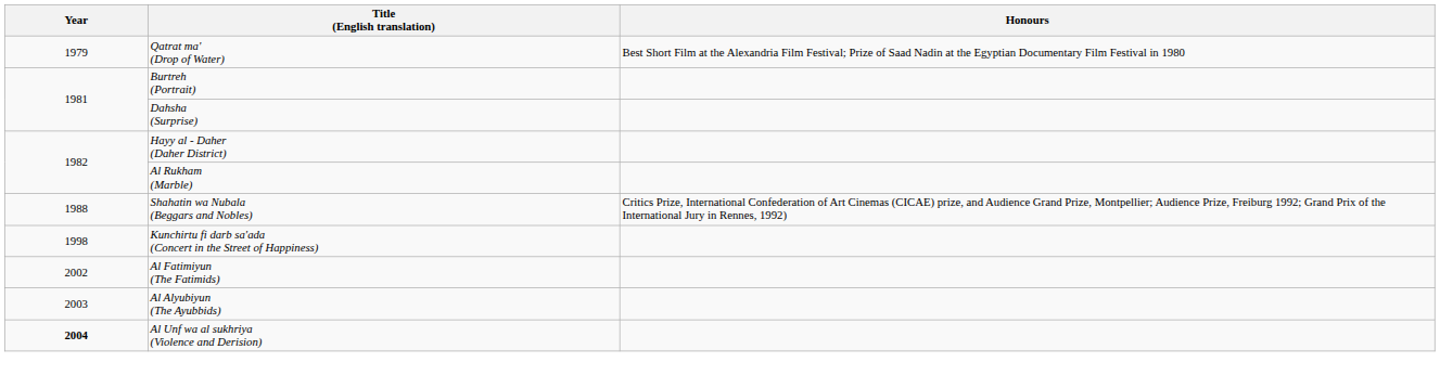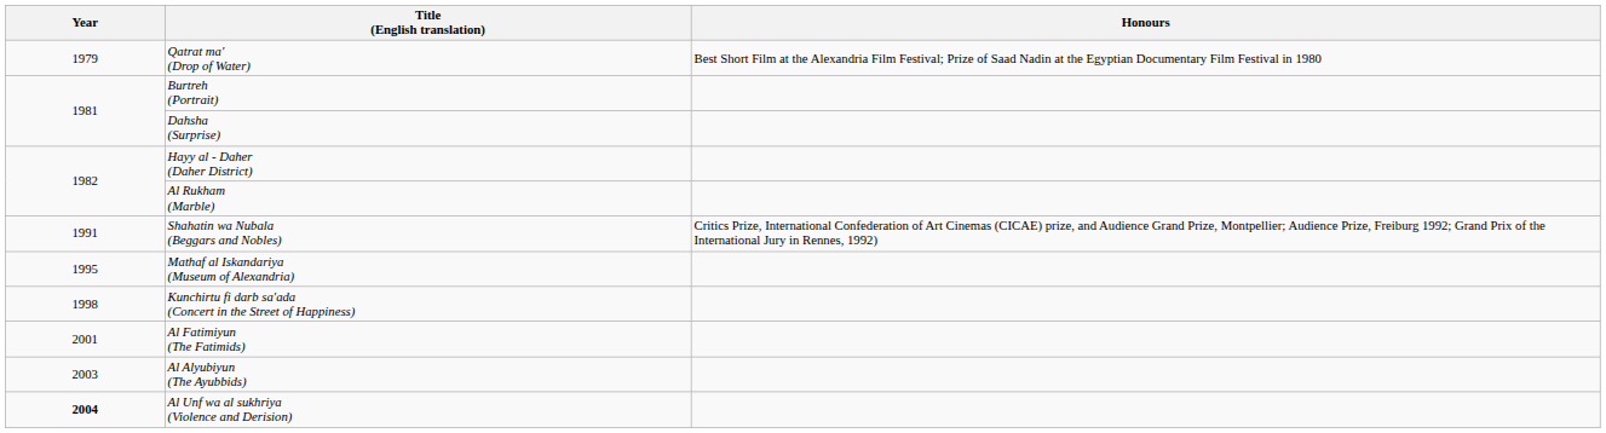Shahatin wa Nubala (Beggars and Nobles) | Year: 1988 -> 1991
+ row: 1995 | Mathaf al Iskandariya (Museum of Alexandria)
Al Fatimiyun (The Fatimids) | Year: 2002 -> 2001
